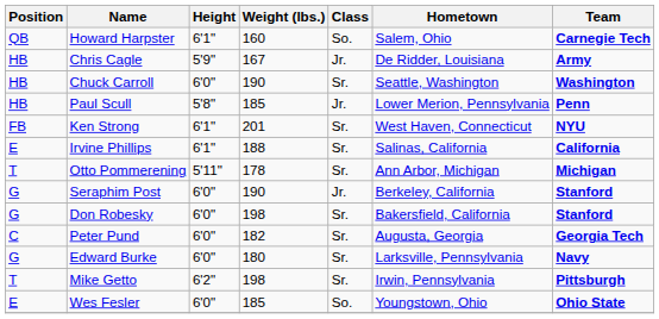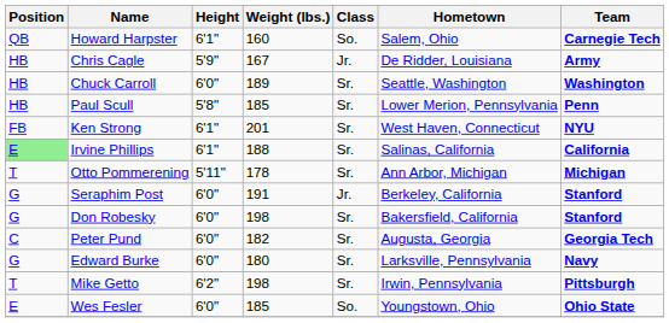Chuck Carroll | Weight (lbs.): 190 -> 189
Paul Scull | Class: Jr. -> Sr.
Irvine Phillips | Position: no background -> lightgreen background
Seraphim Post | Weight (lbs.): 190 -> 191
